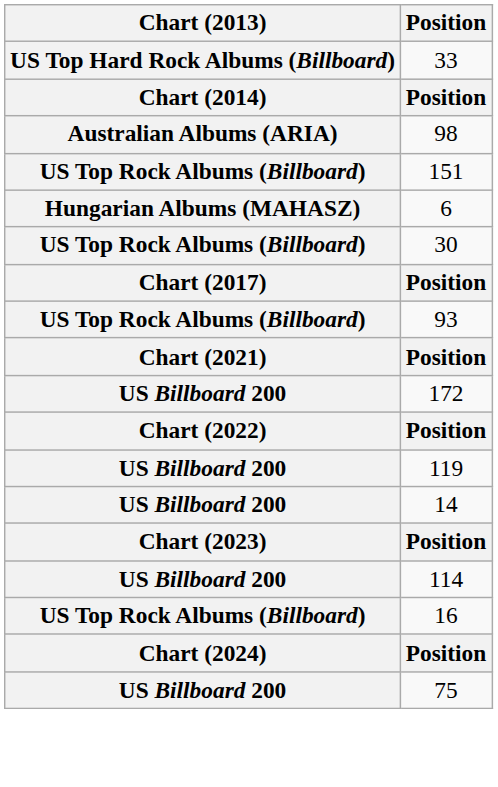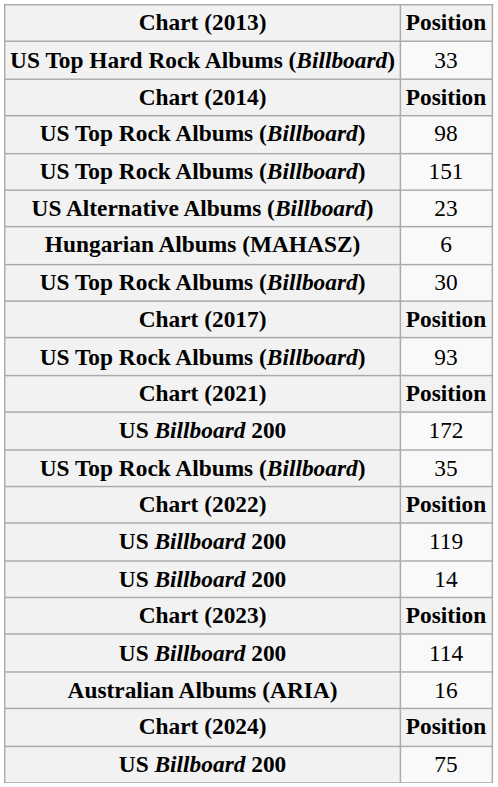98 | Chart (2013): Australian Albums (ARIA) -> US Top Rock Albums (Billboard)
+ row: US Alternative Albums (Billboard) | 23
+ row: US Top Rock Albums (Billboard) | 35
16 | Chart (2013): US Top Rock Albums (Billboard) -> Australian Albums (ARIA)
